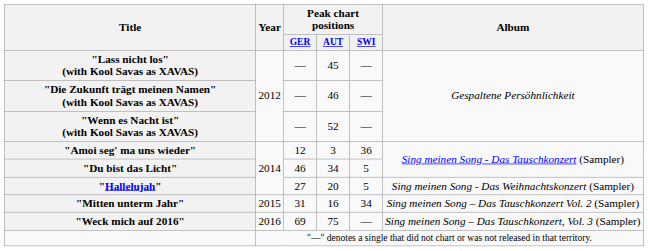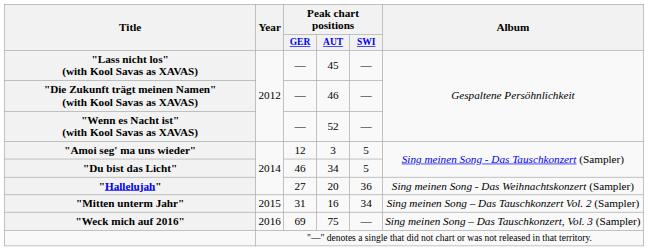"Amoi seg' ma uns wieder" | Peak chart positions / SWI: 36 -> 5
"Hallelujah" | Peak chart positions / SWI: 5 -> 36
